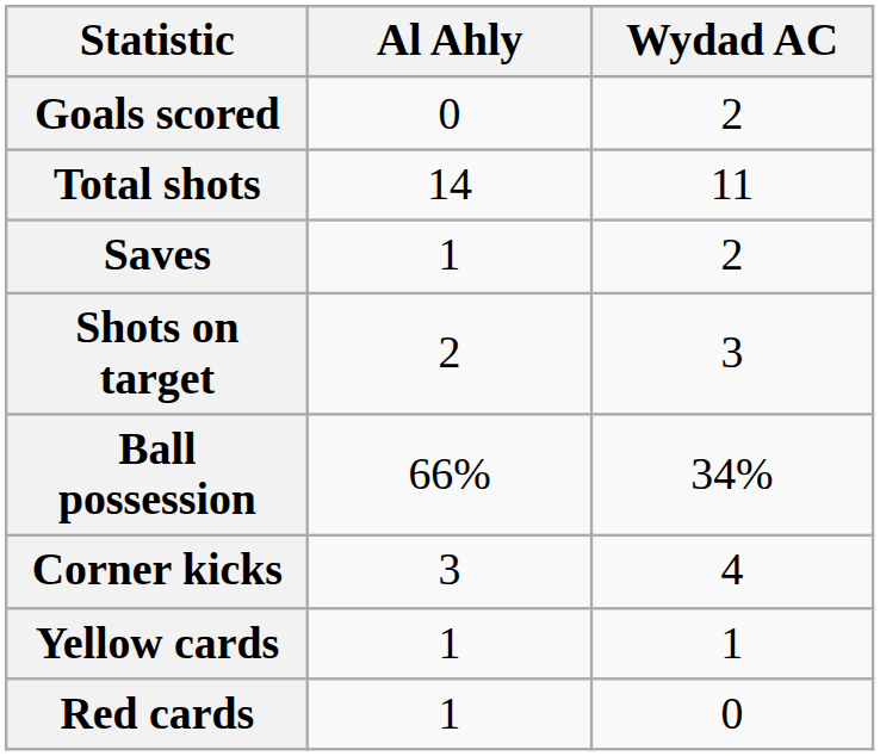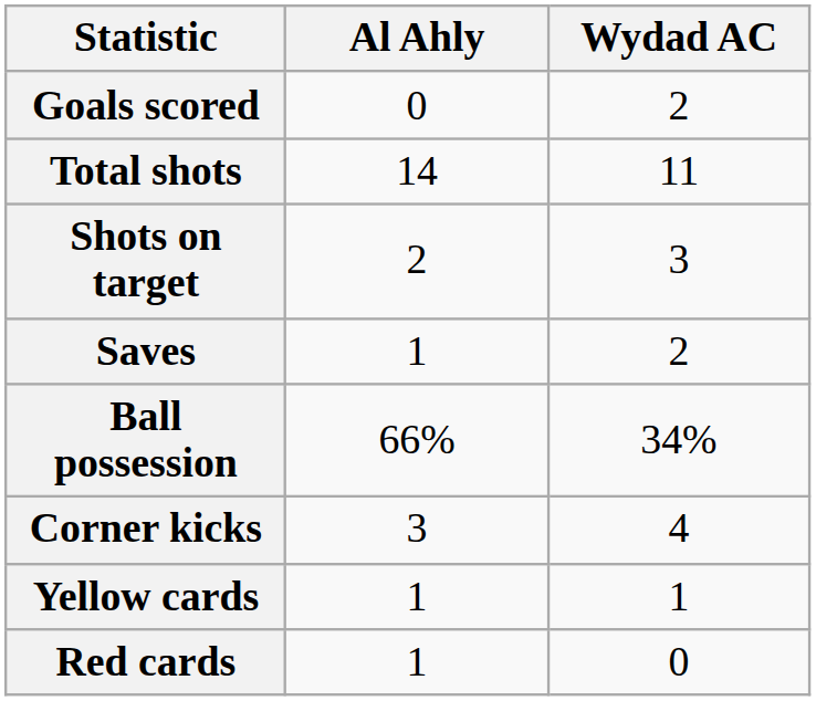rows swapped: Shots on target <-> Saves
